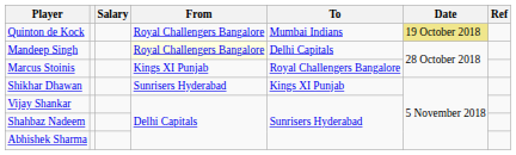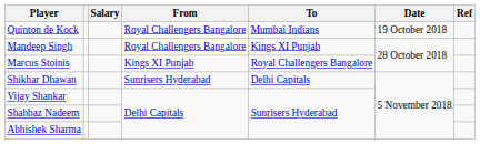Quinton de Kock | Date: khaki background -> no background
Mandeep Singh | To: Delhi Capitals -> Kings XI Punjab
Shikhar Dhawan | To: Kings XI Punjab -> Delhi Capitals
